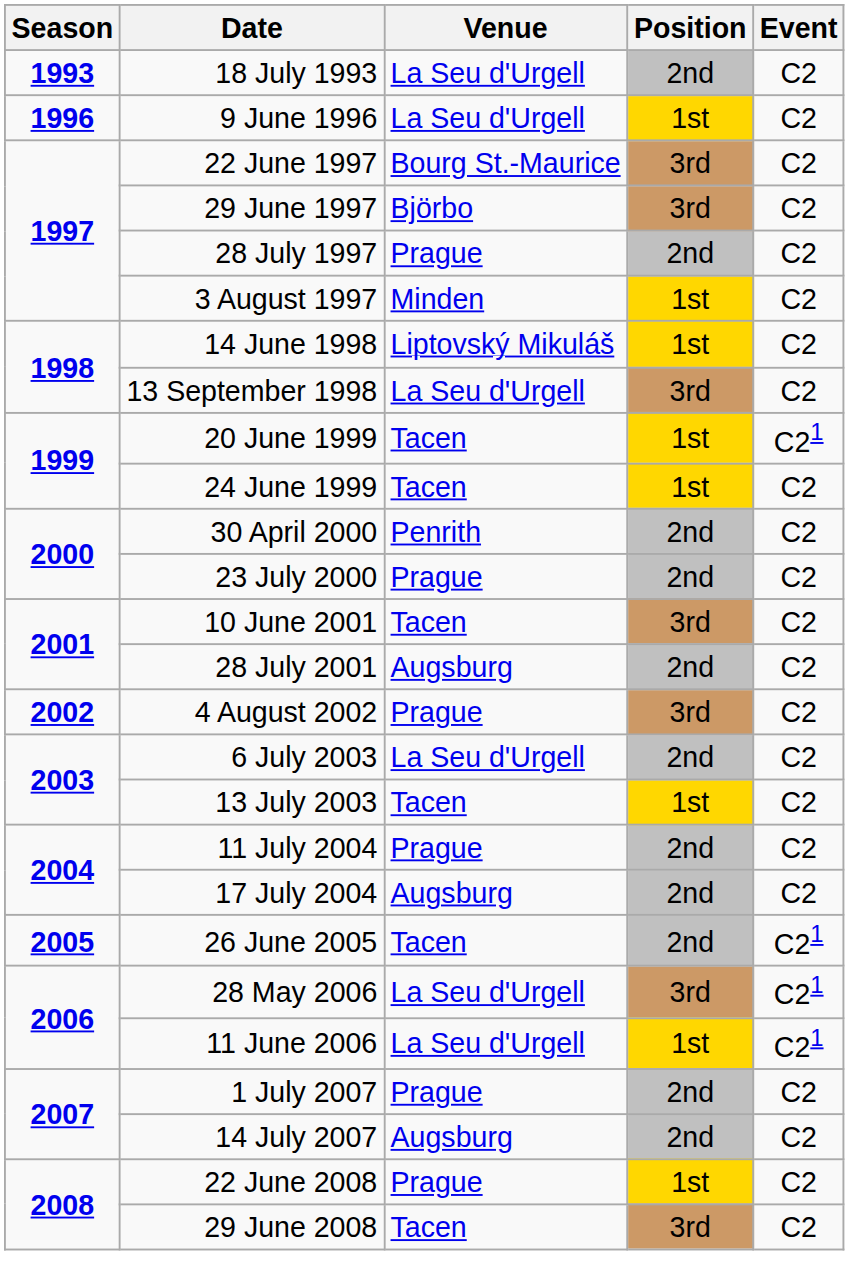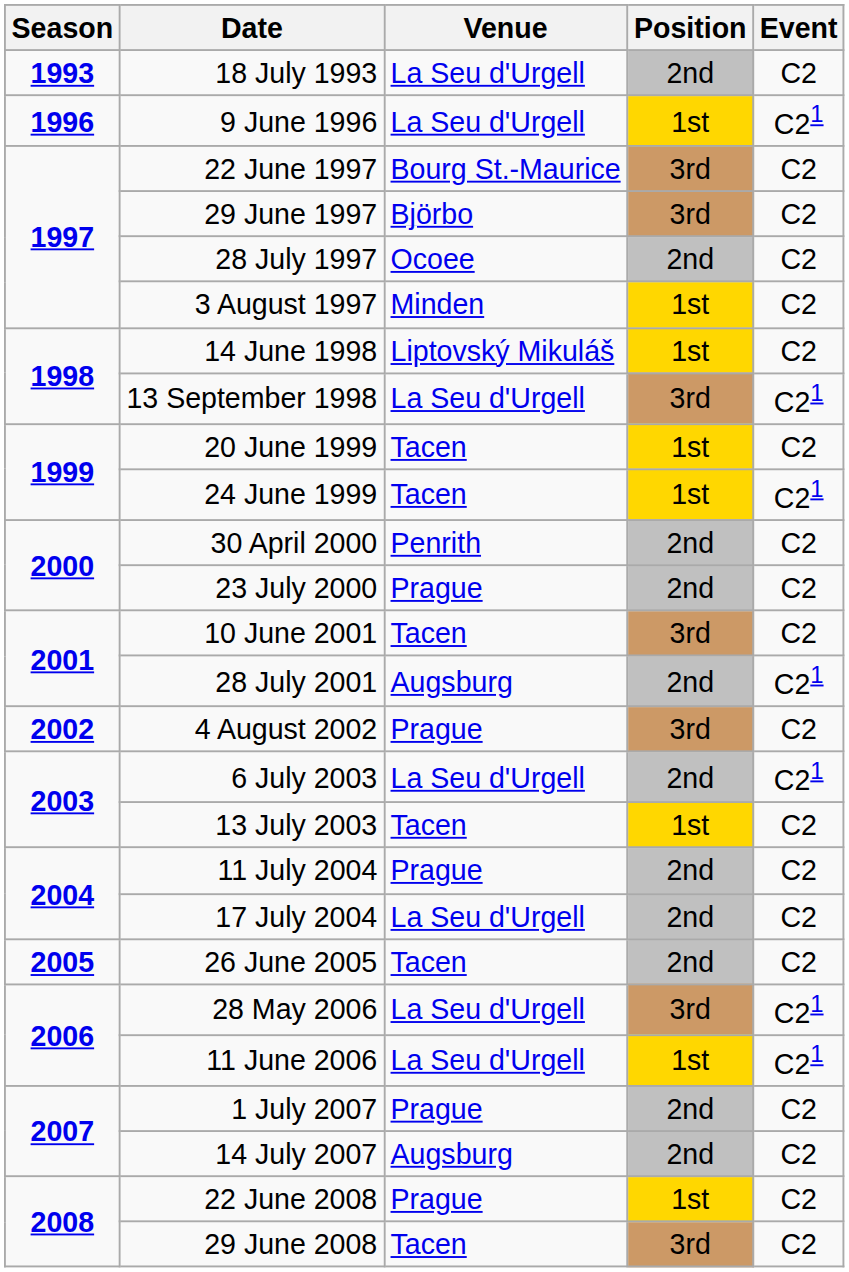9 June 1996 | Event: C2 -> C21
28 July 1997 | Venue: Prague -> Ocoee
13 September 1998 | Event: C2 -> C21
20 June 1999 | Event: C21 -> C2
24 June 1999 | Event: C2 -> C21
28 July 2001 | Event: C2 -> C21
6 July 2003 | Event: C2 -> C21
17 July 2004 | Venue: Augsburg -> La Seu d'Urgell
26 June 2005 | Event: C21 -> C2
